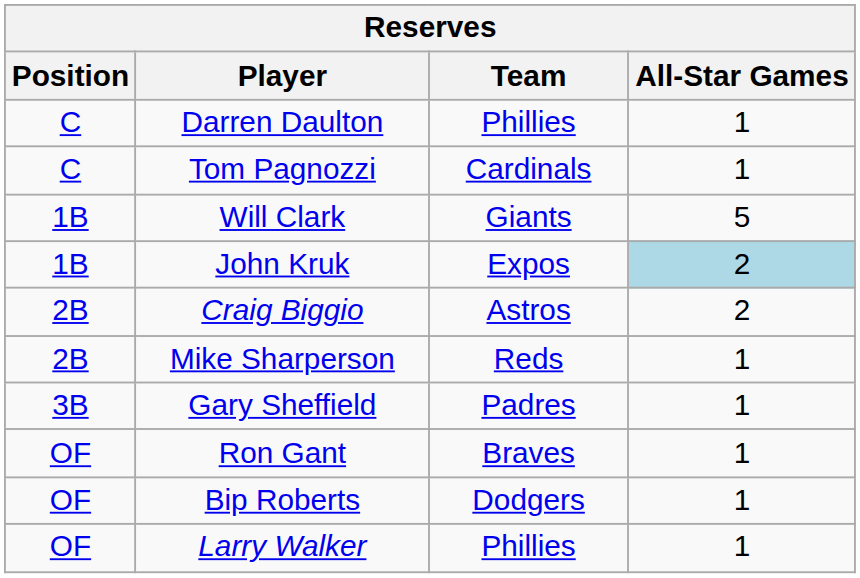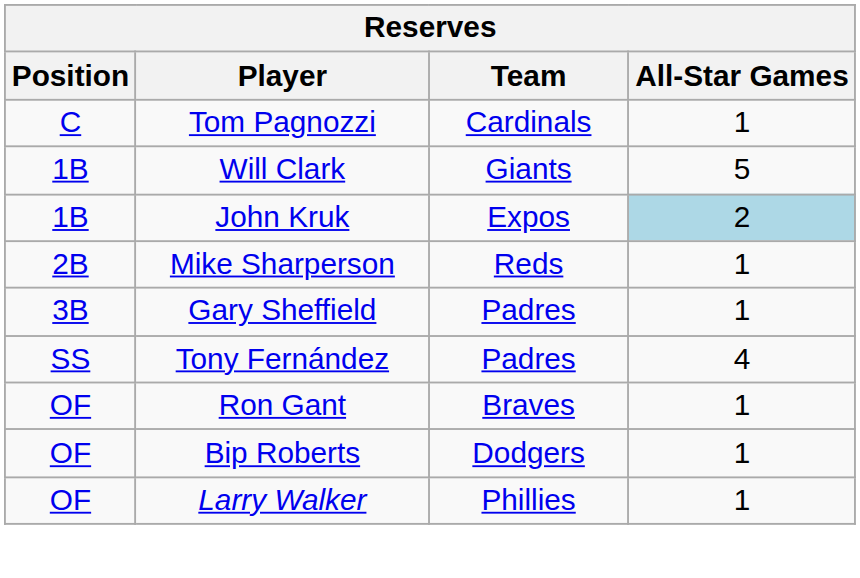- row: C | Darren Daulton | Phillies | 1
- row: 2B | Craig Biggio | Astros | 2
+ row: SS | Tony Fernández | Padres | 4
